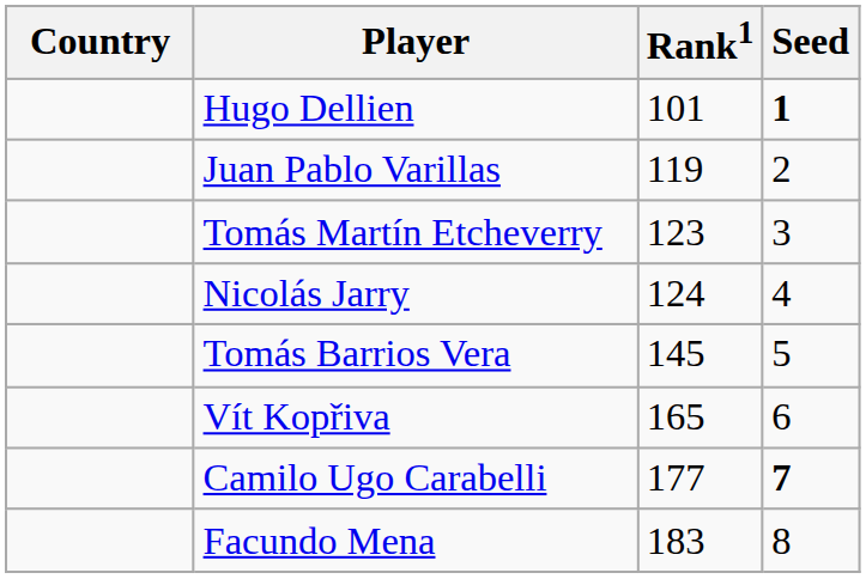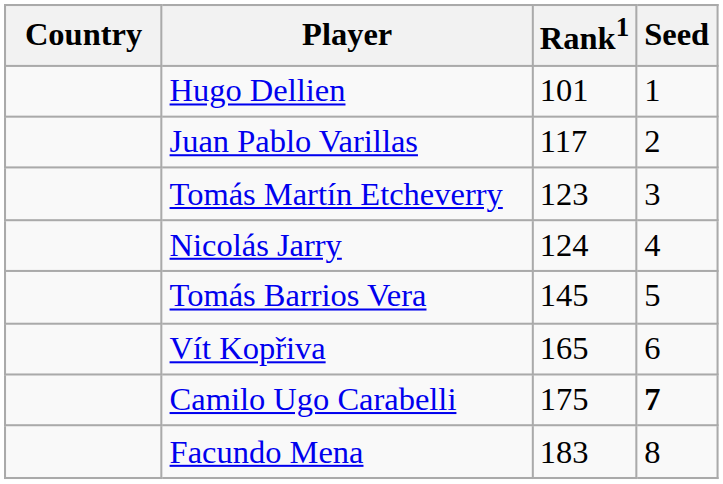Hugo Dellien | Seed: bold -> normal
Juan Pablo Varillas | Rank1: 119 -> 117
Camilo Ugo Carabelli | Rank1: 177 -> 175
